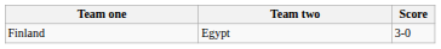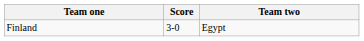columns swapped: Team two <-> Score
